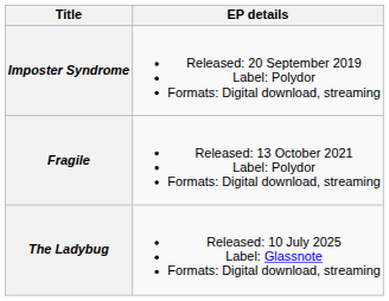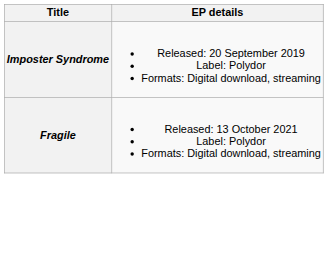- row: The Ladybug | Released: 10 July 2025 Label: Glassnote Formats: Digital download, streaming
